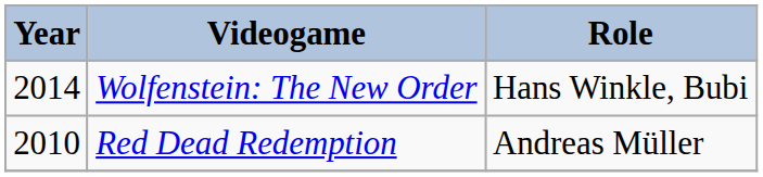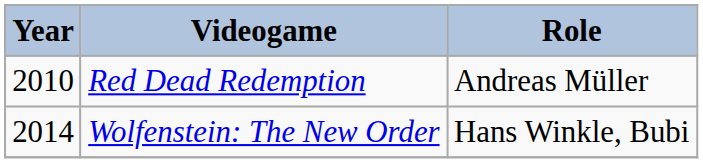rows swapped: Red Dead Redemption <-> Wolfenstein: The New Order
